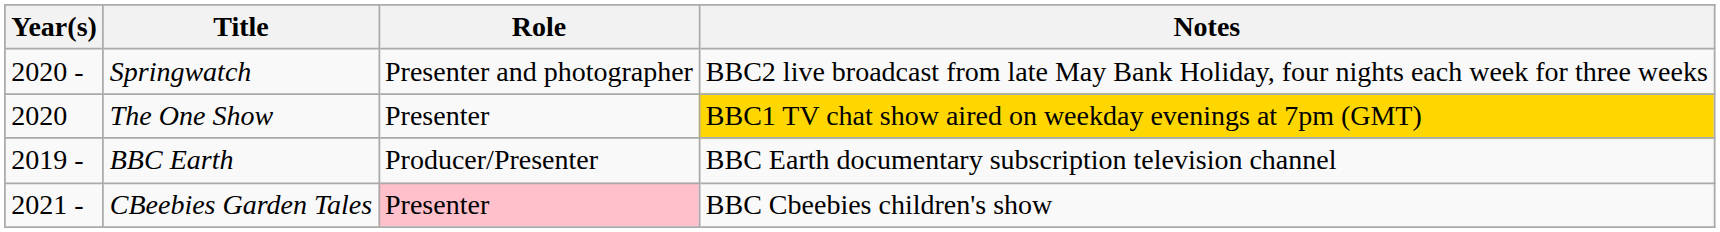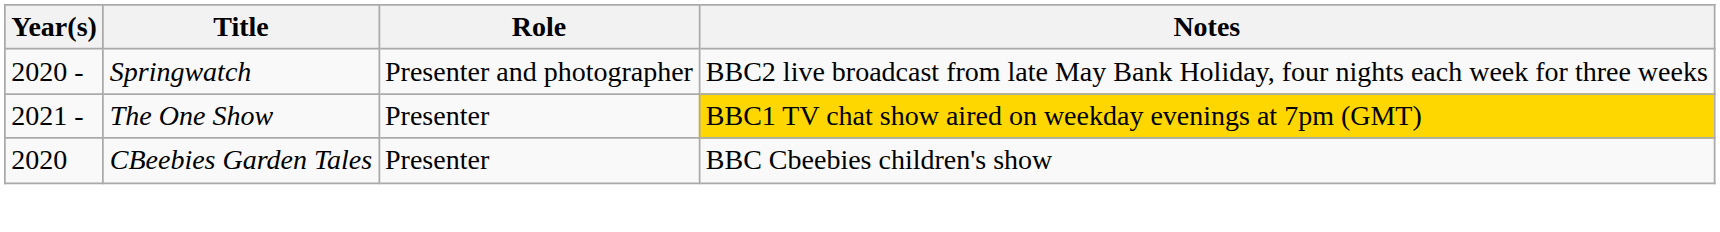The One Show | Year(s): 2020 -> 2021 -
- row: 2019 - | BBC Earth | Producer/Presenter | BBC Earth documentary subscription television channel
CBeebies Garden Tales | Year(s): 2021 - -> 2020
CBeebies Garden Tales | Role: pink background -> no background
